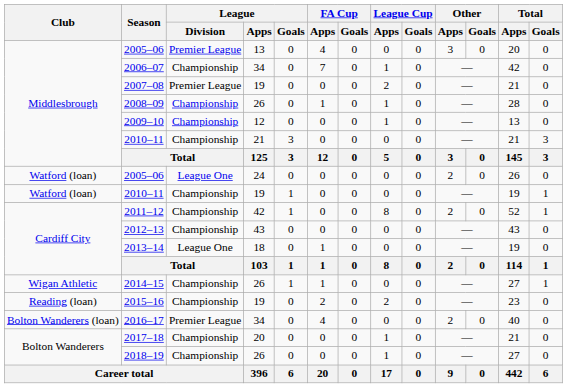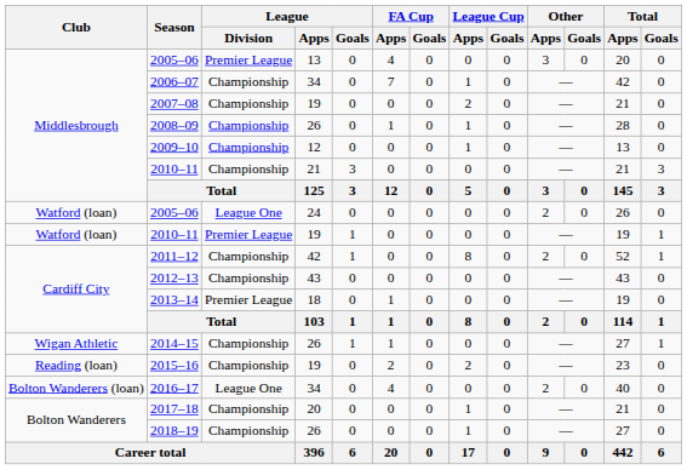2007–08 | League / Division: Premier League -> Championship
2010–11 / 19 | League / Division: Championship -> Premier League
2013–14 | League / Division: League One -> Premier League
2016–17 | League / Division: Premier League -> League One
